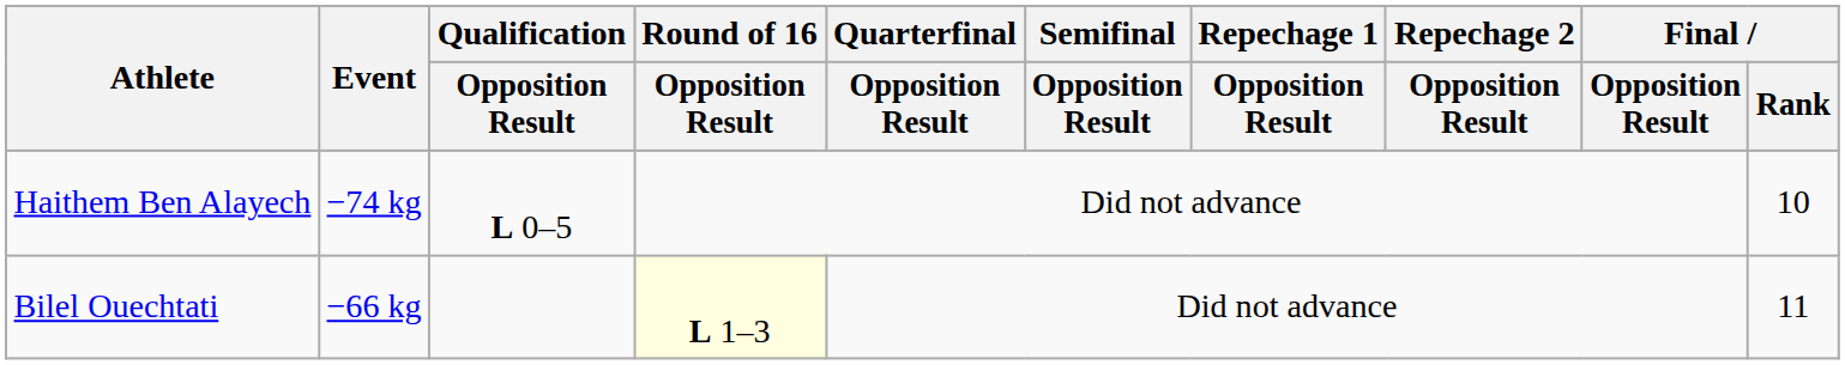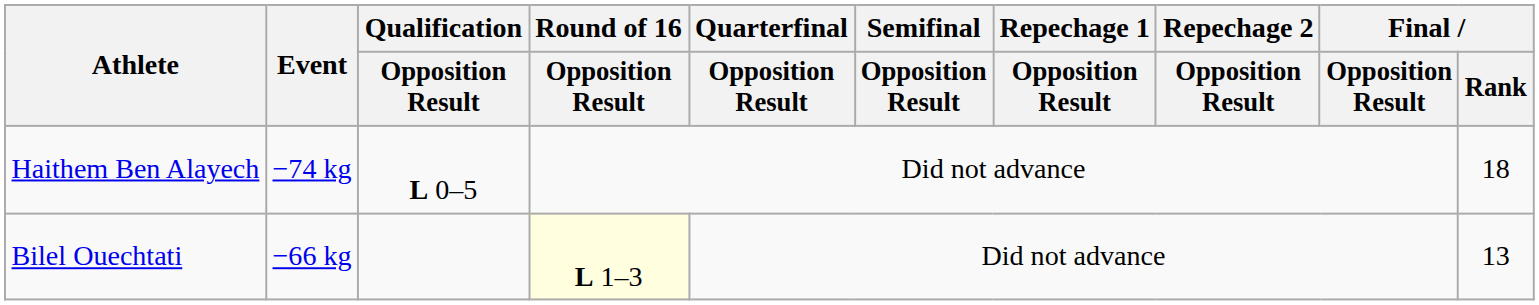Haithem Ben Alayech | Final / Rank: 10 -> 18
Bilel Ouechtati | Final / Rank: 11 -> 13
